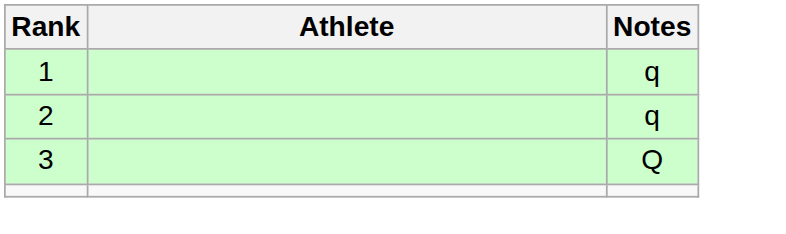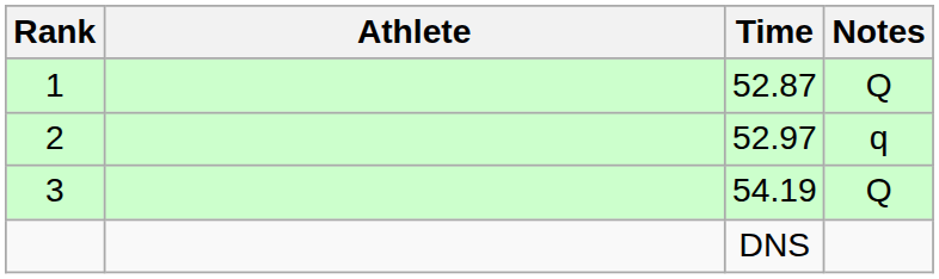+ column: Time | 52.87 | 52.97 | 54.19 | DNS
1 | Notes: q -> Q
